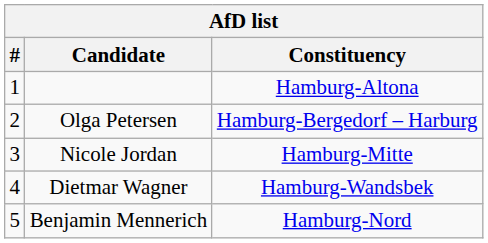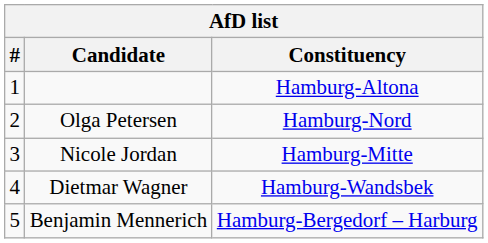Olga Petersen | Constituency: Hamburg-Bergedorf – Harburg -> Hamburg-Nord
Benjamin Mennerich | Constituency: Hamburg-Nord -> Hamburg-Bergedorf – Harburg
